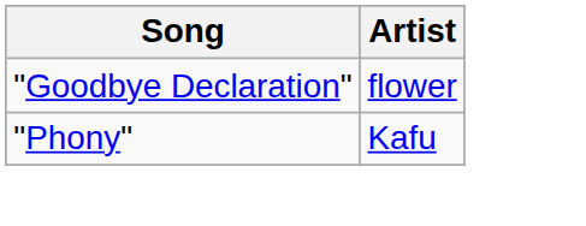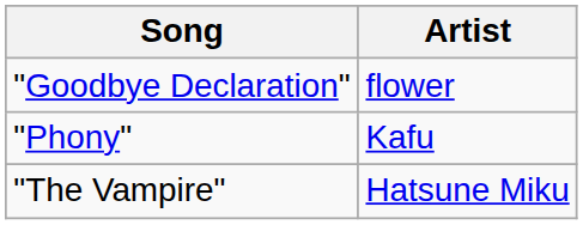+ row: "The Vampire" | Hatsune Miku
